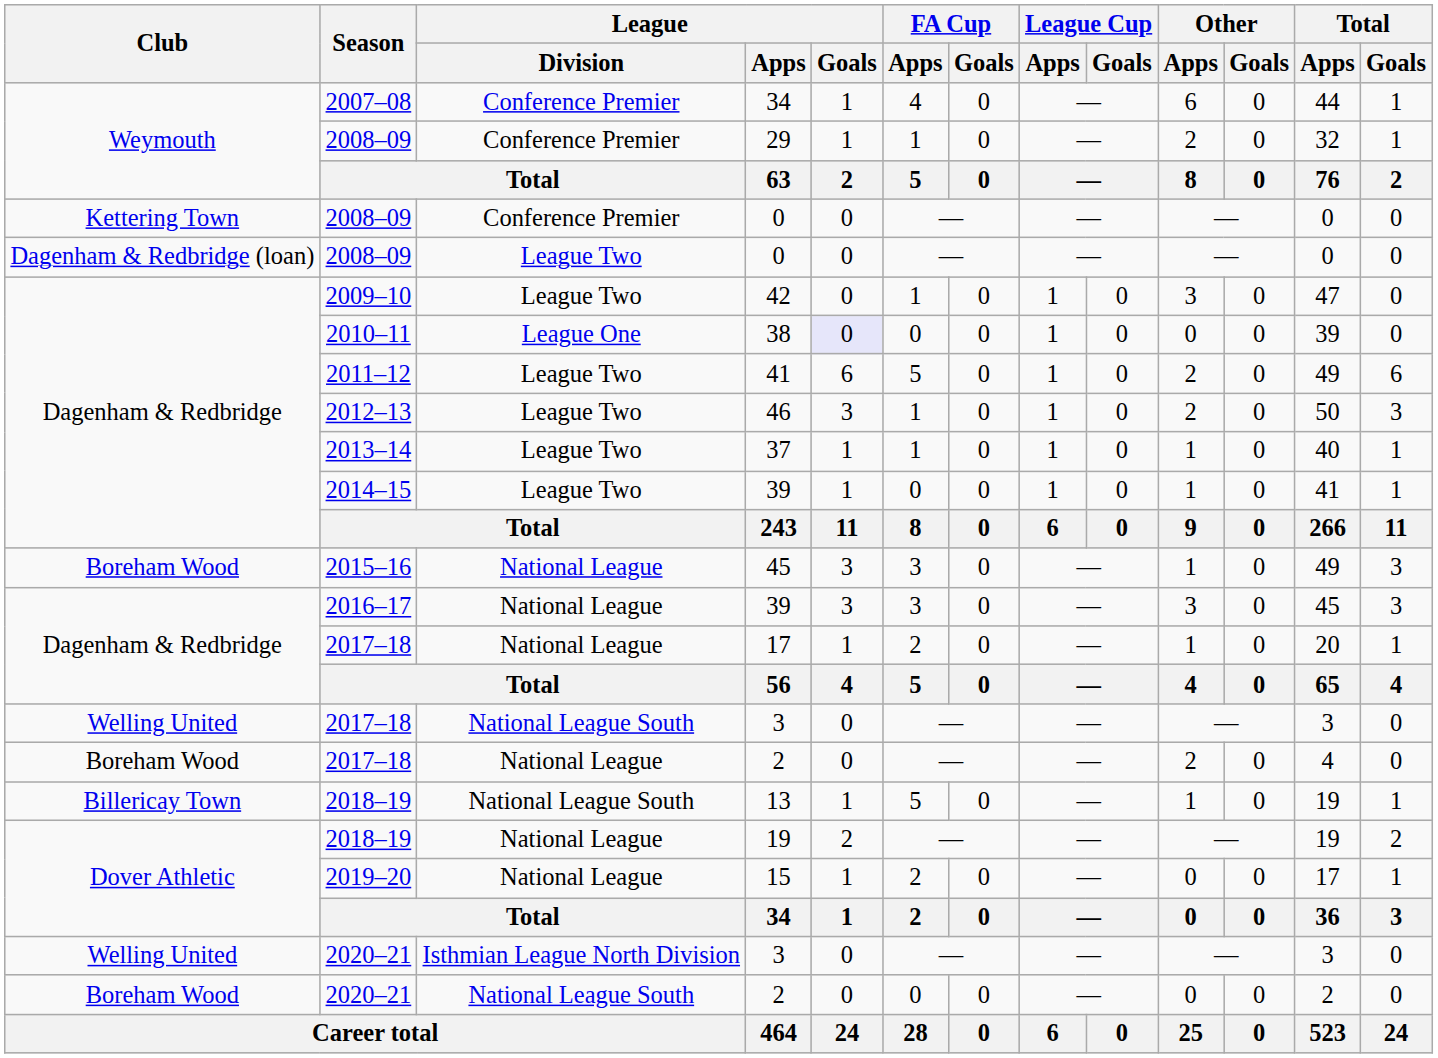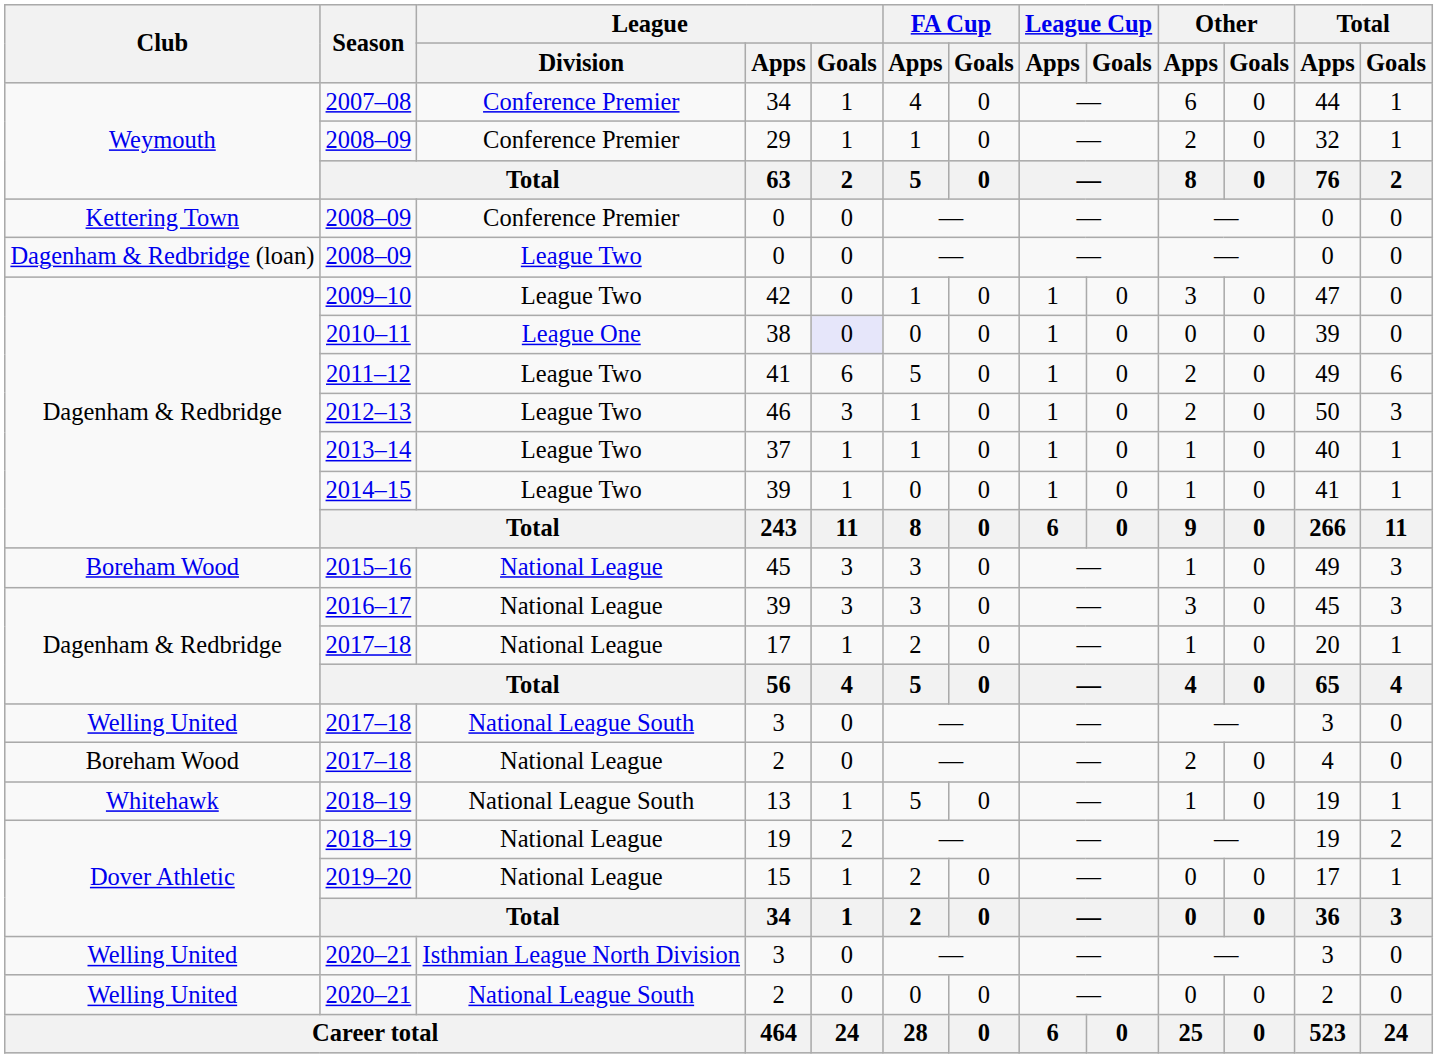13 | Club: Billericay Town -> Whitehawk
National League South / 2 | Club: Boreham Wood -> Welling United
